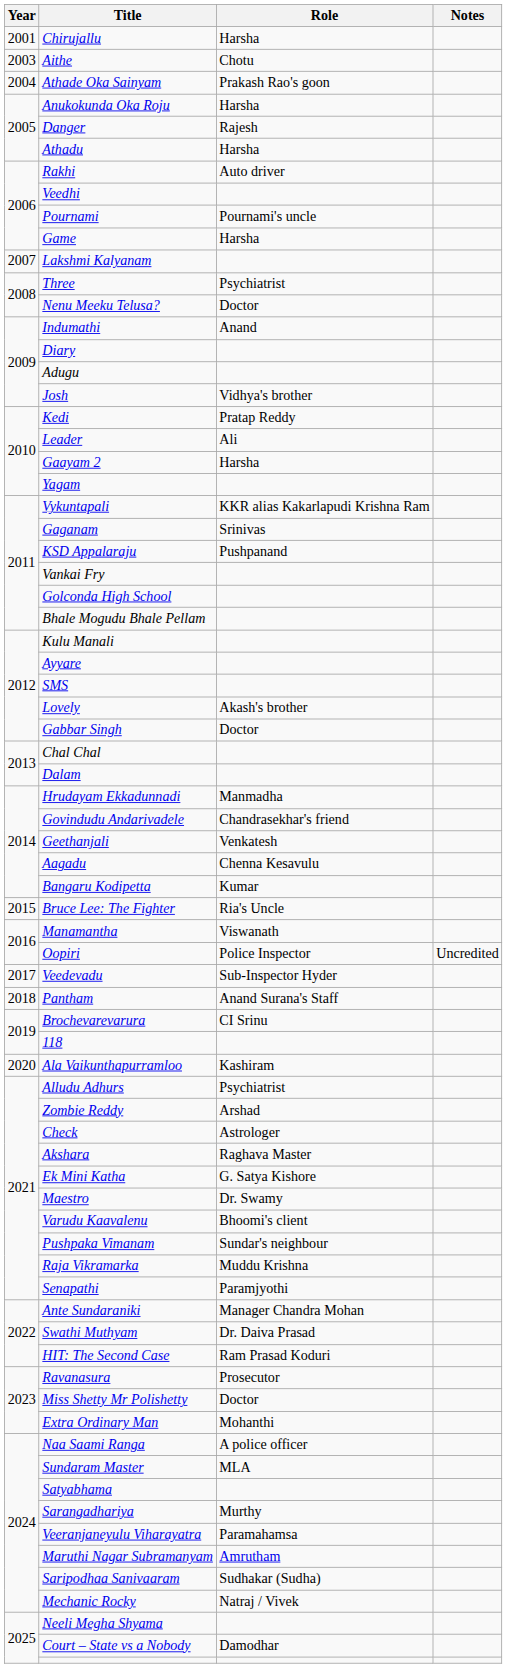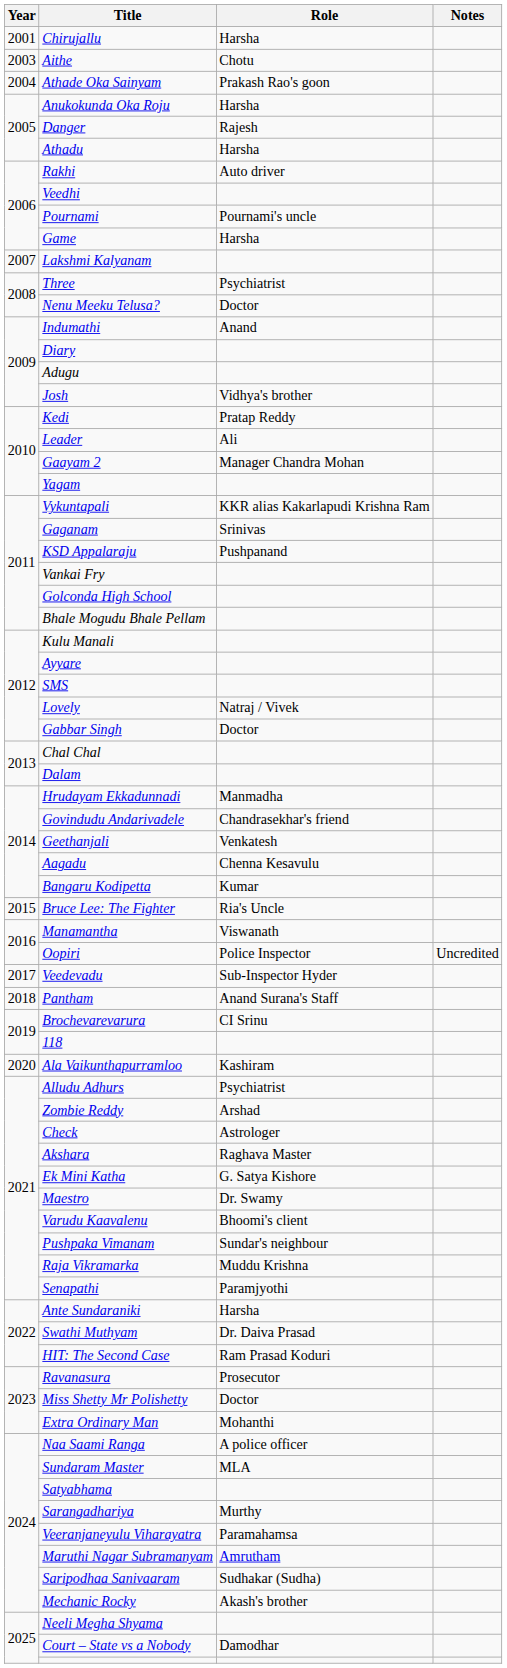Gaayam 2 | Role: Harsha -> Manager Chandra Mohan
Lovely | Role: Akash's brother -> Natraj / Vivek
Ante Sundaraniki | Role: Manager Chandra Mohan -> Harsha
Mechanic Rocky | Role: Natraj / Vivek -> Akash's brother
